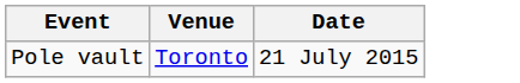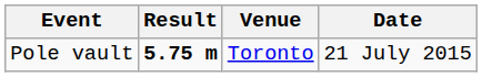+ column: Result | 5.75 m
